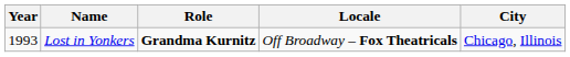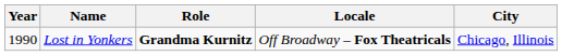Lost in Yonkers | Year: 1993 -> 1990
